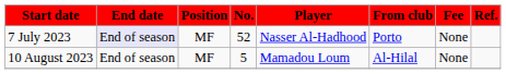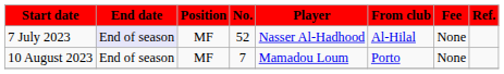7 July 2023 | From club: Porto -> Al-Hilal
10 August 2023 | No.: 5 -> 7
10 August 2023 | From club: Al-Hilal -> Porto
